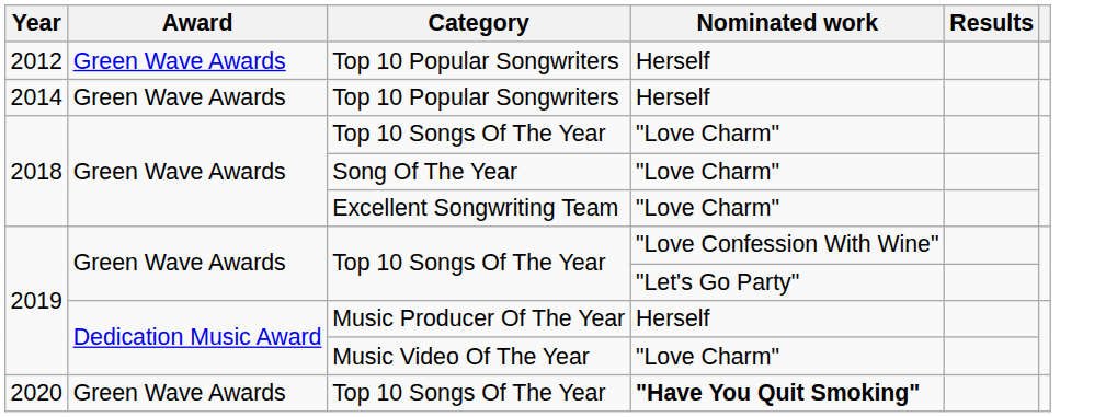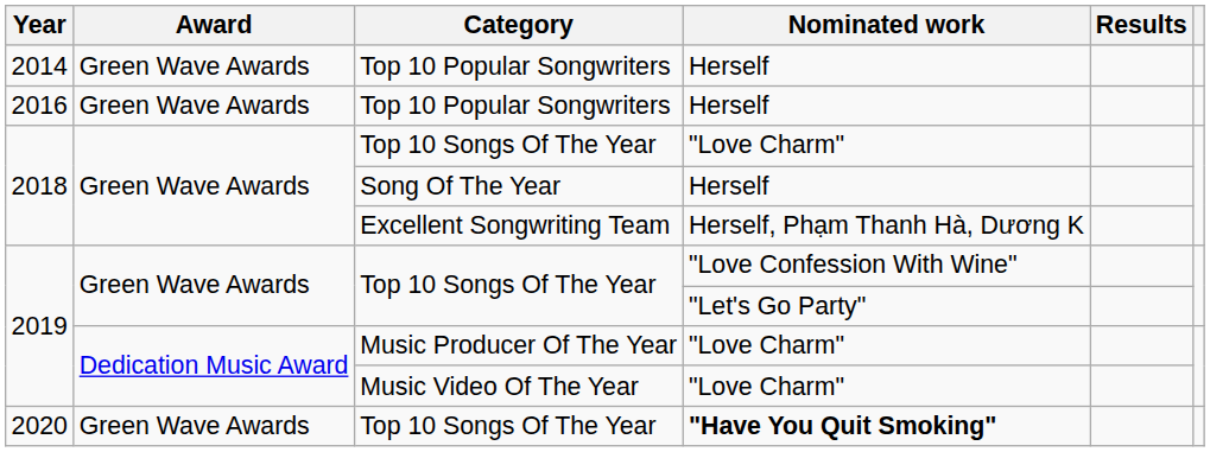- row: 2012 | Green Wave Awards | Top 10 Popular Songwriters | Herself
+ row: 2016 | Green Wave Awards | Top 10 Popular Songwriters | Herself
2018 / Song Of The Year | Nominated work: "Love Charm" -> Herself
2018 / Excellent Songwriting Team | Nominated work: "Love Charm" -> Herself, Phạm Thanh Hà, Dương K
2019 / Music Producer Of The Year | Nominated work: Herself -> "Love Charm"
